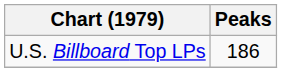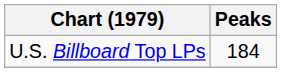U.S. Billboard Top LPs | Peaks: 186 -> 184
